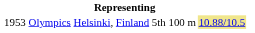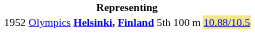Olympics | column 1: 1953 -> 1952
Olympics | column 3: normal -> bold
